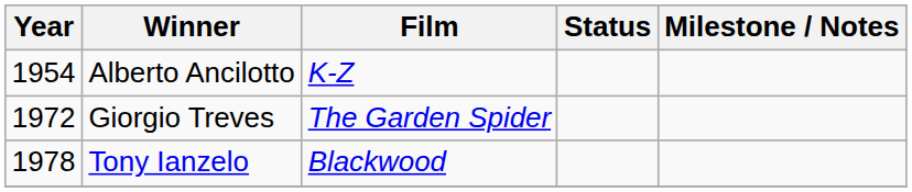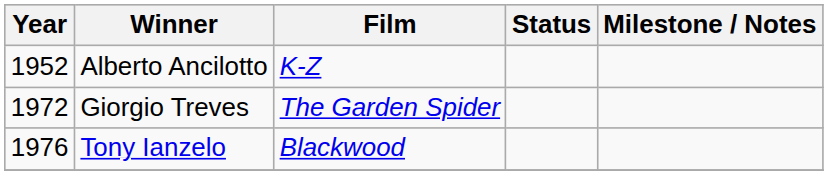Alberto Ancilotto | Year: 1954 -> 1952
Tony Ianzelo | Year: 1978 -> 1976
